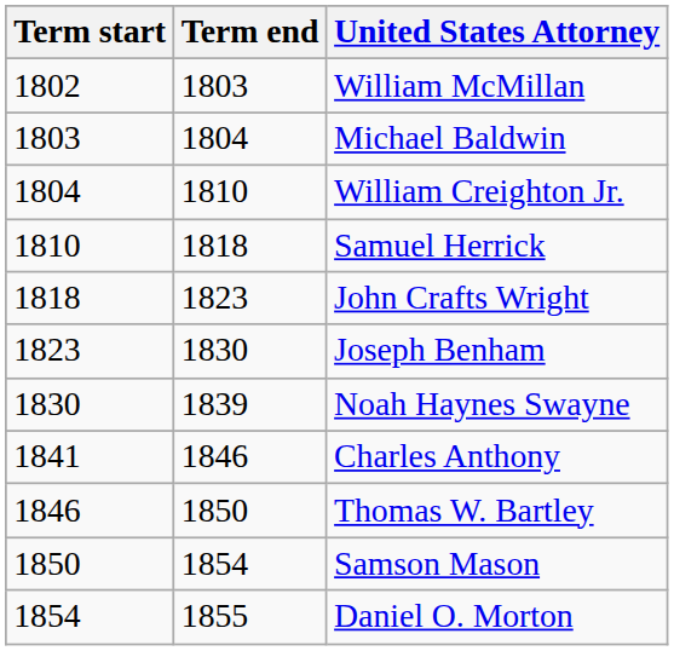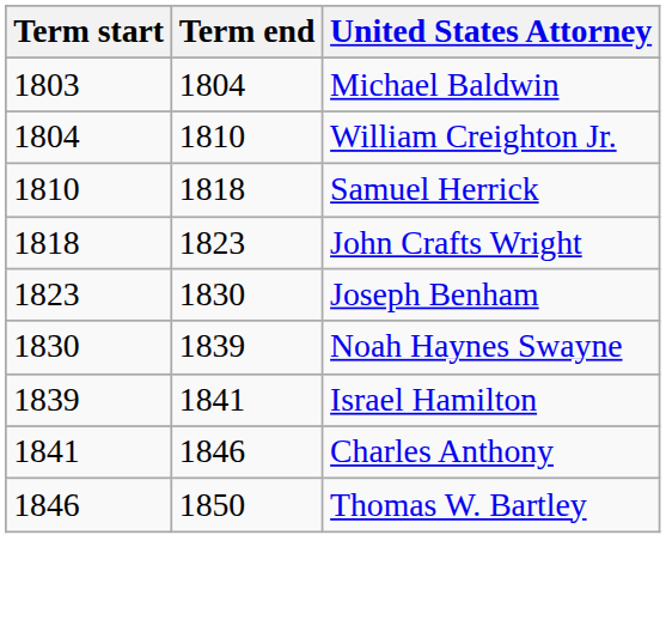- row: 1802 | 1803 | William McMillan
+ row: 1839 | 1841 | Israel Hamilton
- row: 1850 | 1854 | Samson Mason
- row: 1854 | 1855 | Daniel O. Morton
